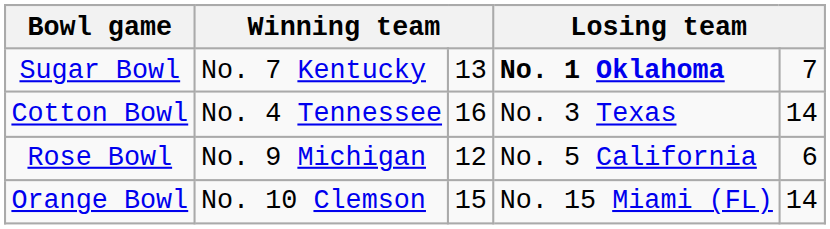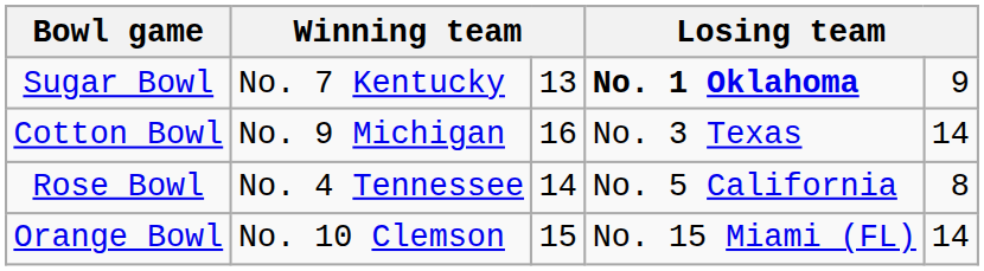Sugar Bowl | column 5: 7 -> 9
Cotton Bowl | column 2: No. 4 Tennessee -> No. 9 Michigan
Rose Bowl | column 2: No. 9 Michigan -> No. 4 Tennessee
Rose Bowl | column 3: 12 -> 14
Rose Bowl | column 5: 6 -> 8
